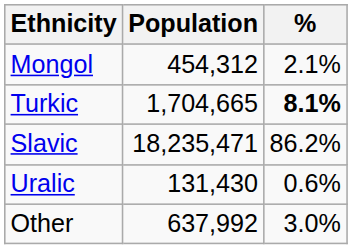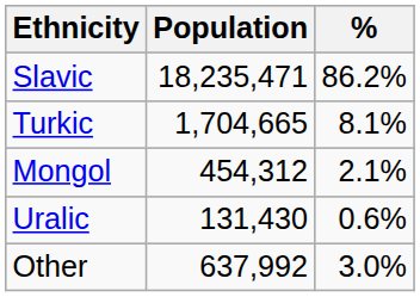rows swapped: Slavic <-> Mongol
Turkic | %: bold -> normal
